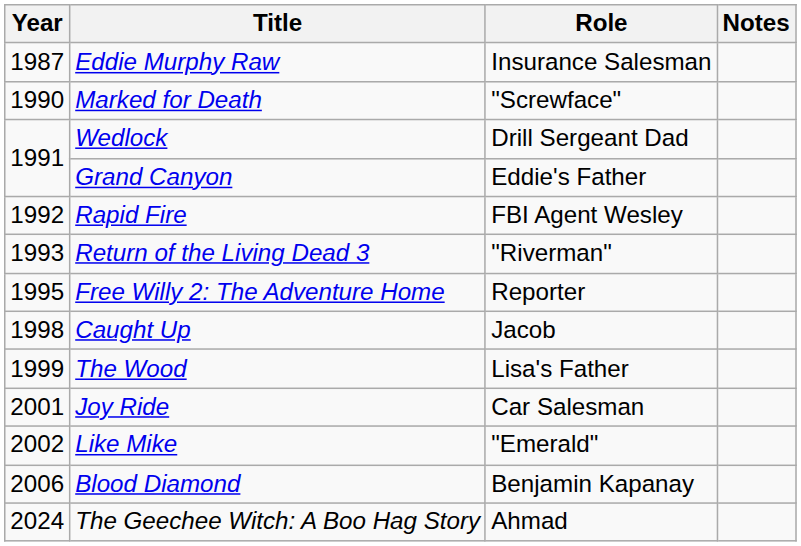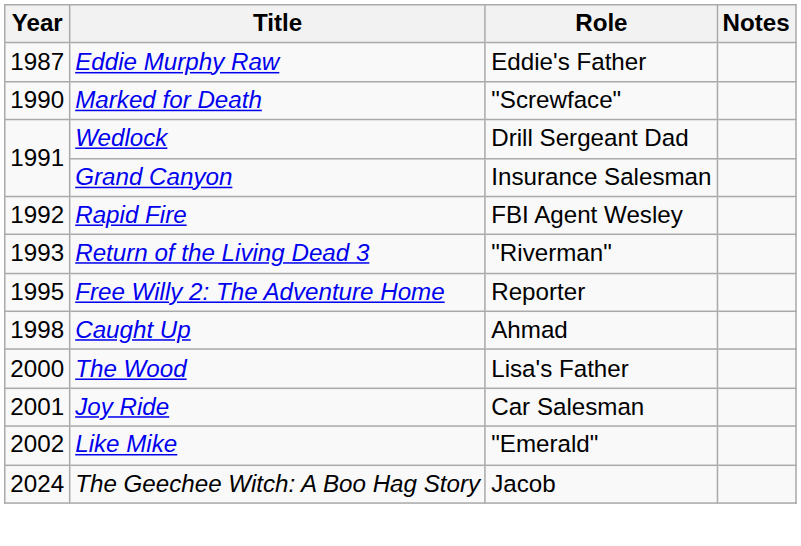Eddie Murphy Raw | Role: Insurance Salesman -> Eddie's Father
Grand Canyon | Role: Eddie's Father -> Insurance Salesman
Caught Up | Role: Jacob -> Ahmad
The Wood | Year: 1999 -> 2000
- row: 2006 | Blood Diamond | Benjamin Kapanay
The Geechee Witch: A Boo Hag Story | Role: Ahmad -> Jacob
